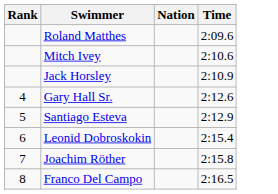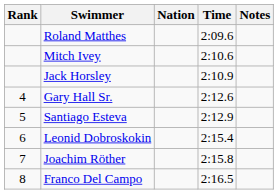+ column: Notes
